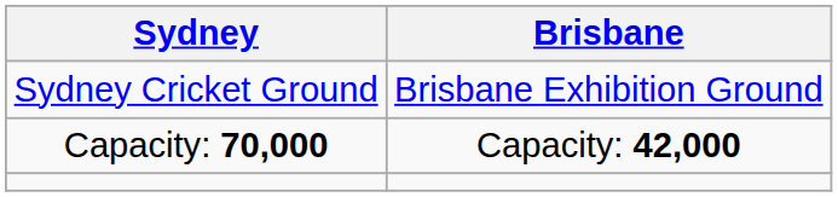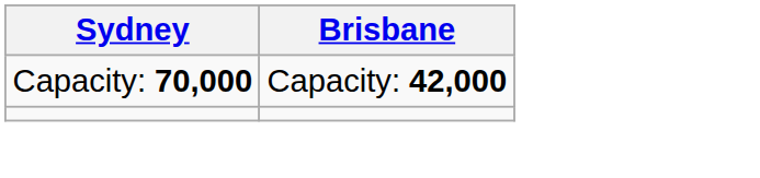- row: Sydney Cricket Ground | Brisbane Exhibition Ground
